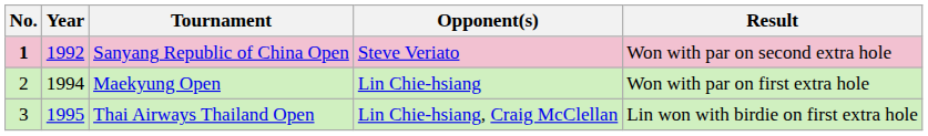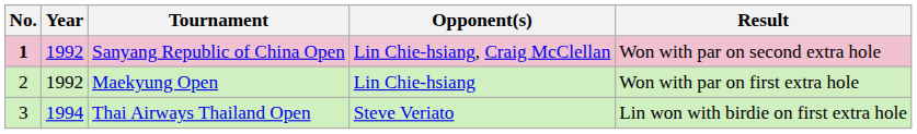Sanyang Republic of China Open | Opponent(s): Steve Veriato -> Lin Chie-hsiang, Craig McClellan
Maekyung Open | Year: 1994 -> 1992
Thai Airways Thailand Open | Year: 1995 -> 1994
Thai Airways Thailand Open | Opponent(s): Lin Chie-hsiang, Craig McClellan -> Steve Veriato
